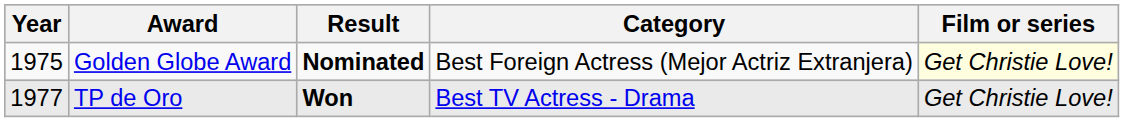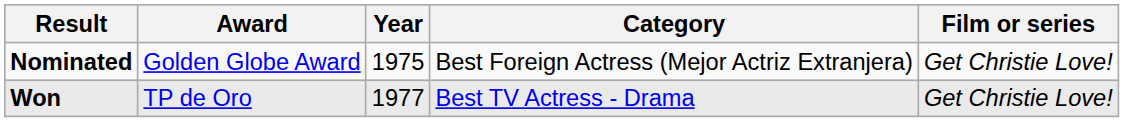columns swapped: Year <-> Result
Golden Globe Award | Film or series: lightyellow background -> no background
